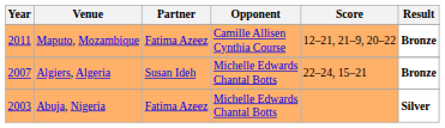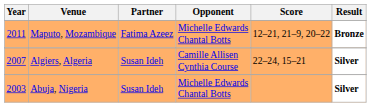Maputo, Mozambique | Opponent: Camille Allisen Cynthia Course -> Michelle Edwards Chantal Botts
Algiers, Algeria | Opponent: Michelle Edwards Chantal Botts -> Camille Allisen Cynthia Course
Algiers, Algeria | Result: Bronze -> Silver
Abuja, Nigeria | Partner: Fatima Azeez -> Susan Ideh
